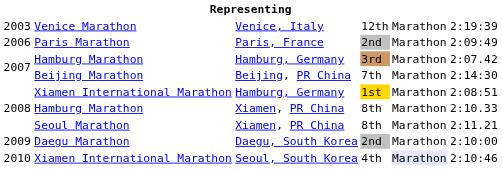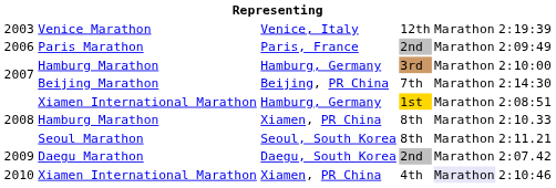Hamburg Marathon / 3rd | column 6: 2:07.42 -> 2:10:00
Seoul Marathon | column 3: Xiamen, PR China -> Seoul, South Korea
Daegu Marathon | column 6: 2:10:00 -> 2:07.42
Xiamen International Marathon / 4th | column 3: Seoul, South Korea -> Xiamen, PR China
